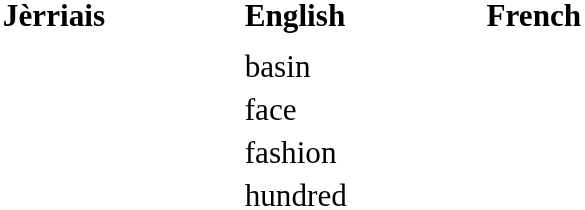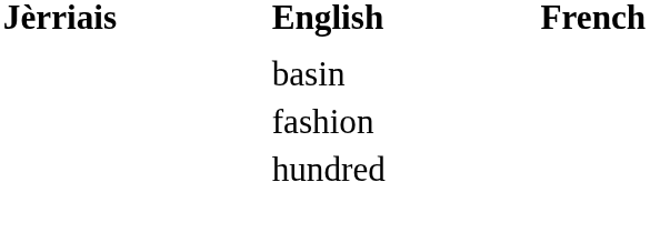- row: face
